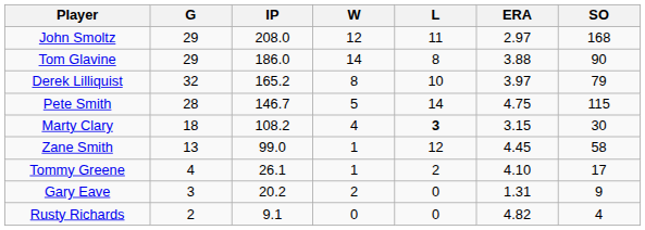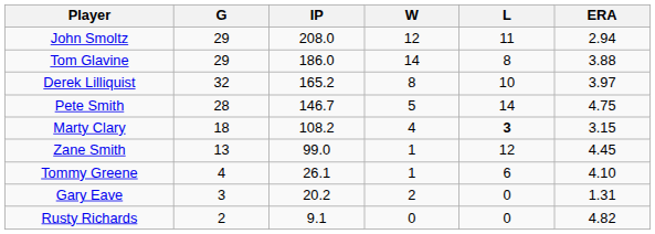- column: SO | 168 | 90 | 79 | 115 | 30 | 58 | 17 | 9 | 4
John Smoltz | ERA: 2.97 -> 2.94
Tommy Greene | L: 2 -> 6
